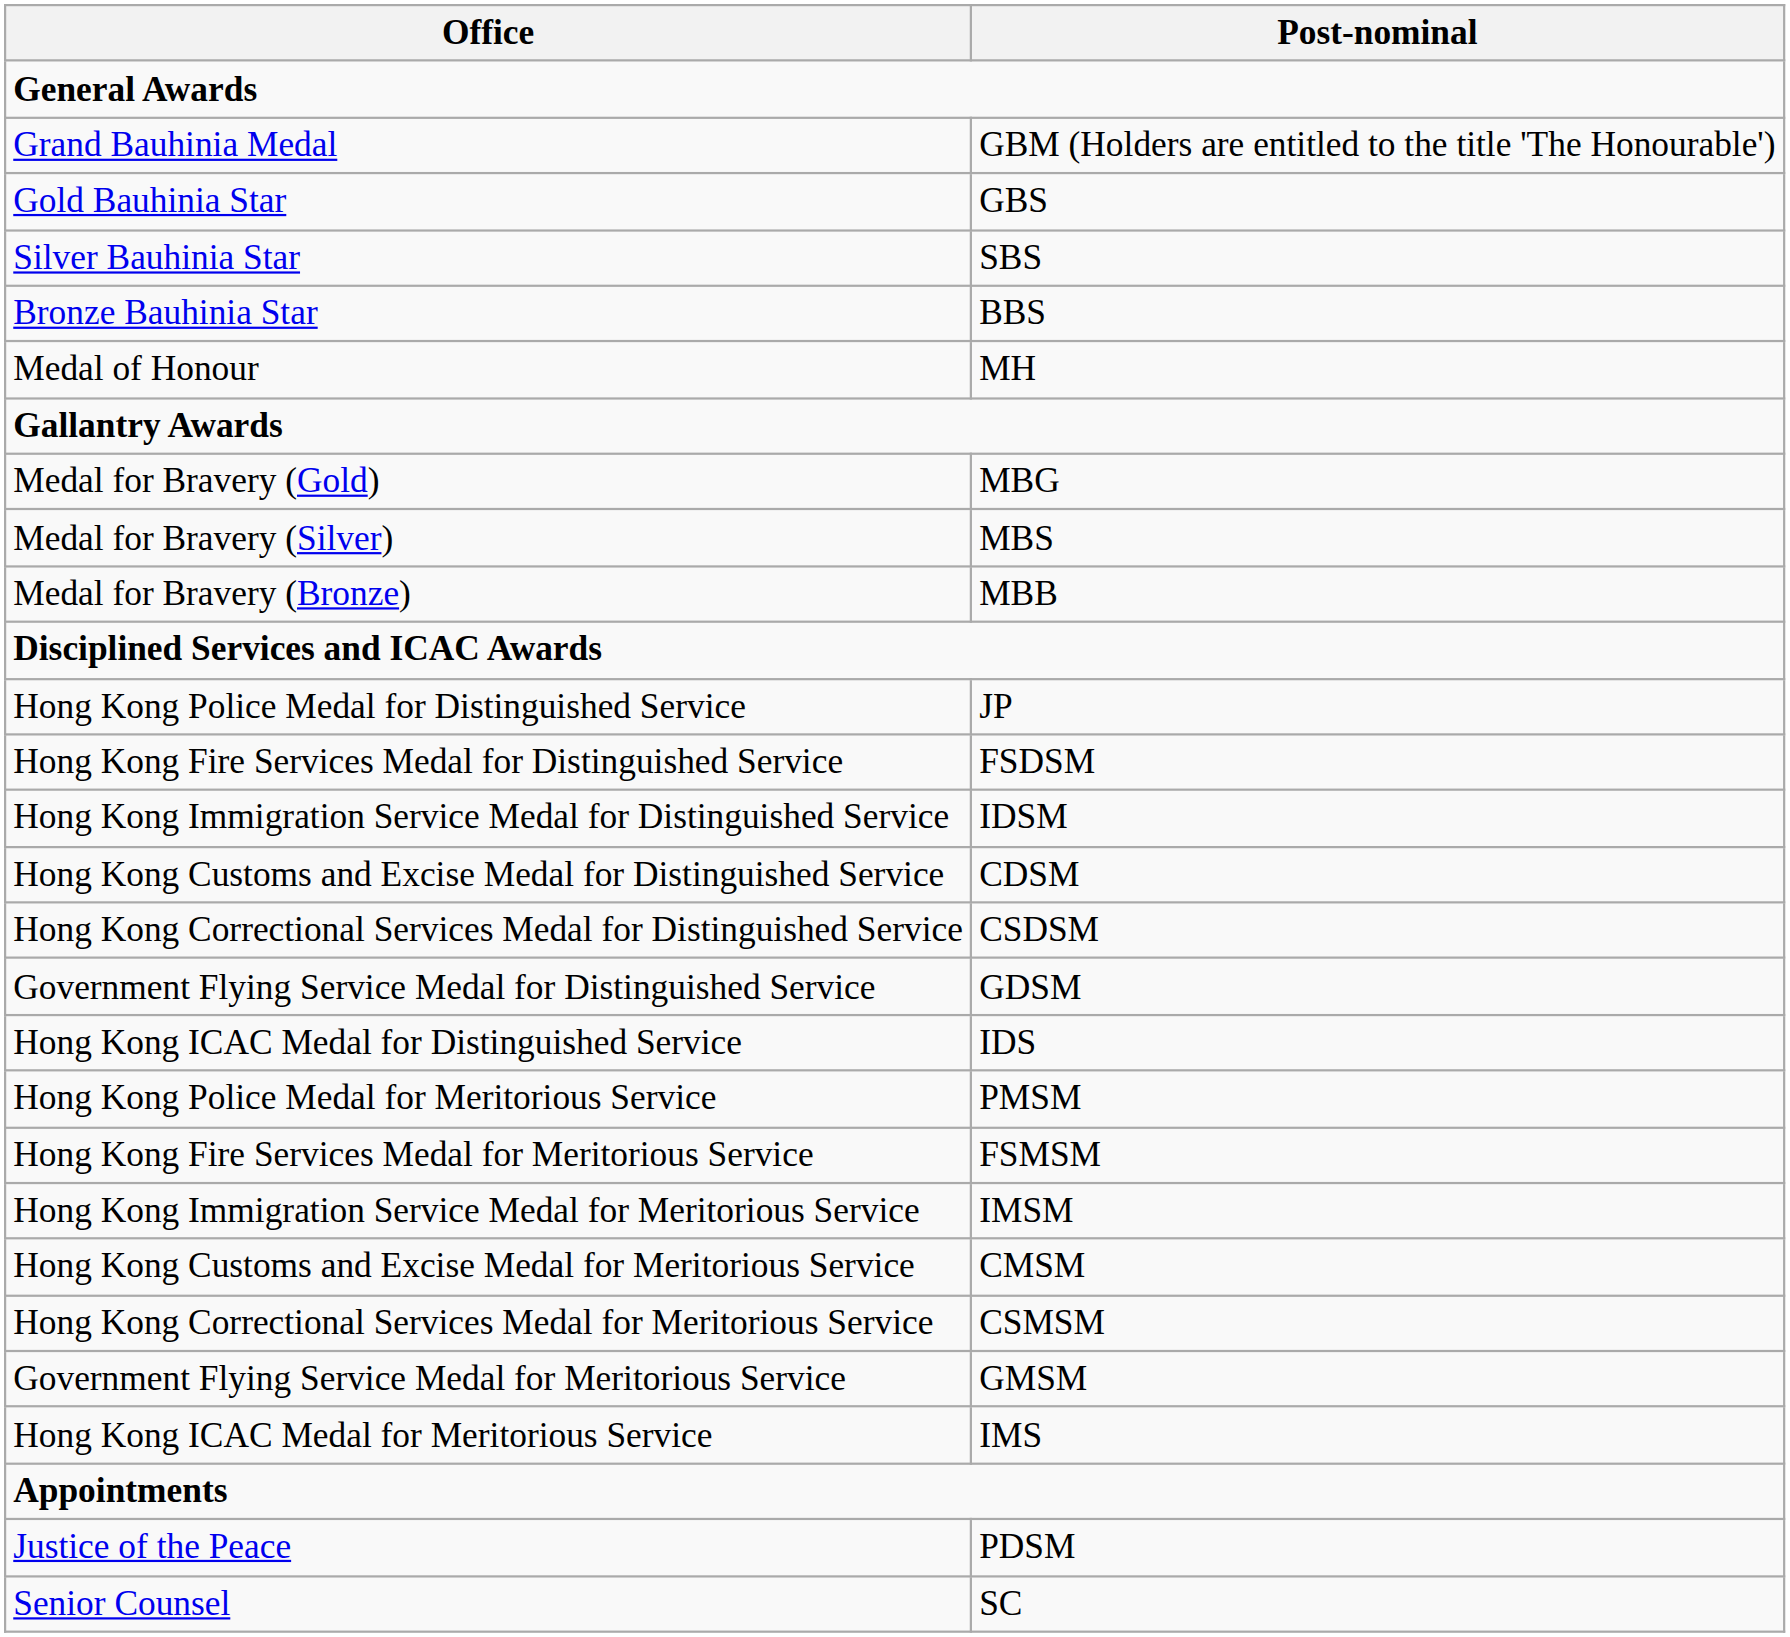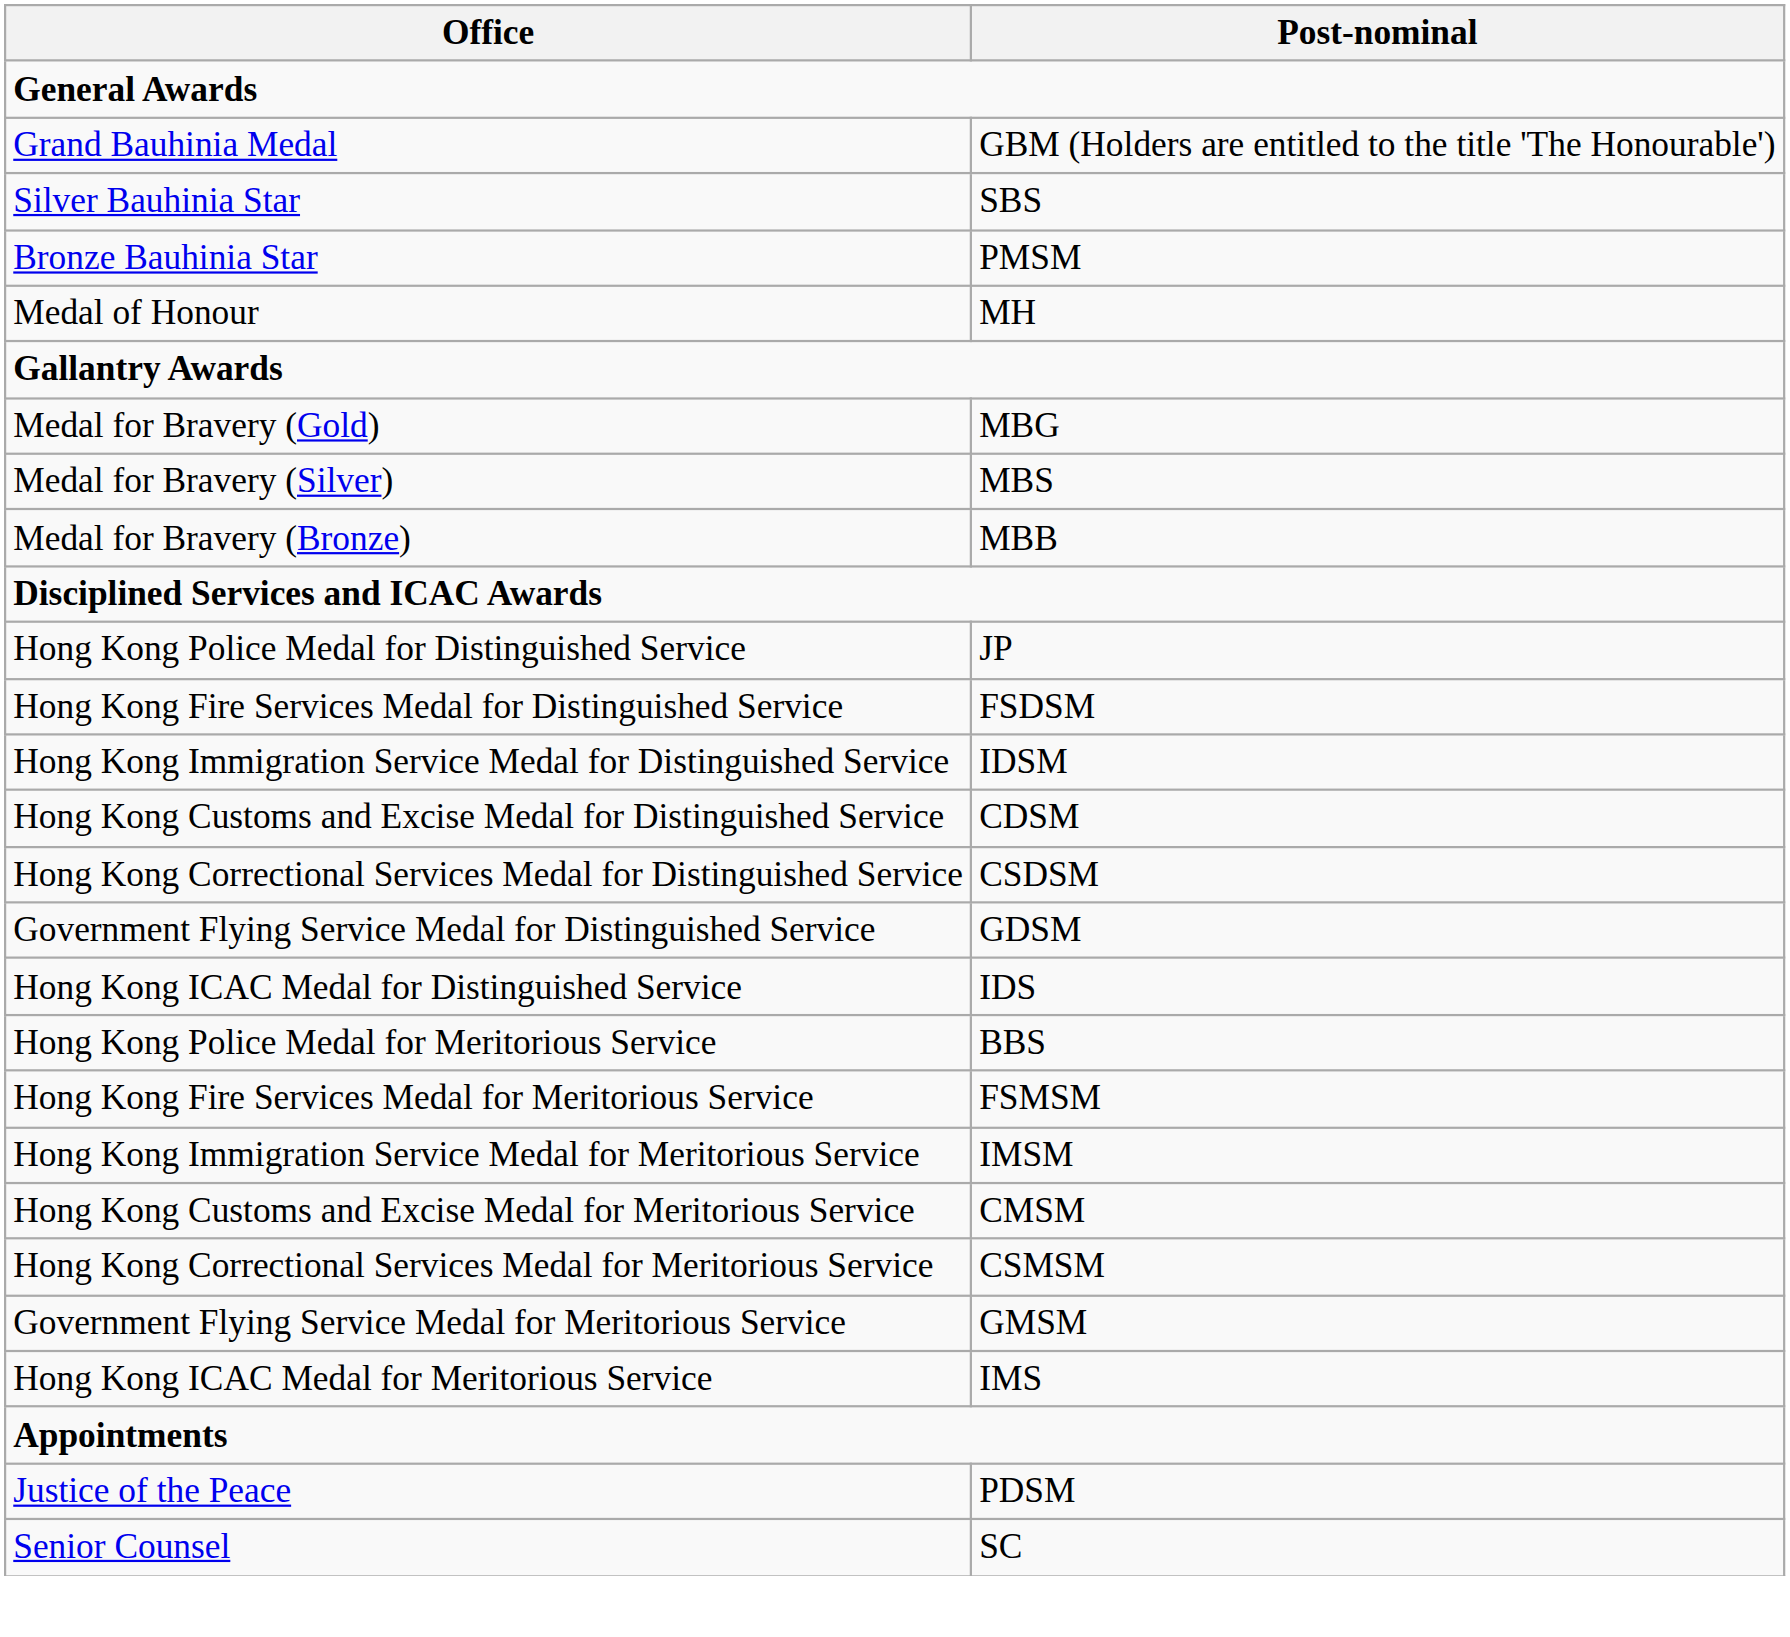- row: Gold Bauhinia Star | GBS
Bronze Bauhinia Star | Post-nominal: BBS -> PMSM
Hong Kong Police Medal for Meritorious Service | Post-nominal: PMSM -> BBS
